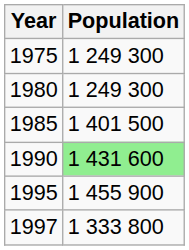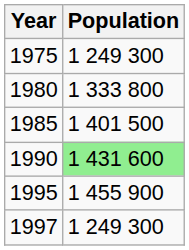1980 | Population: 1 249 300 -> 1 333 800
1997 | Population: 1 333 800 -> 1 249 300
